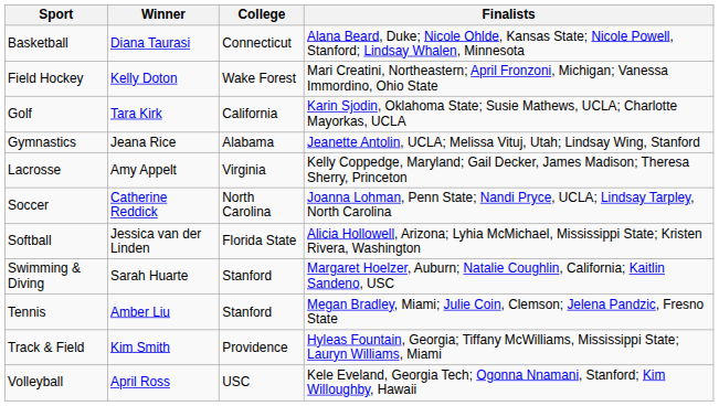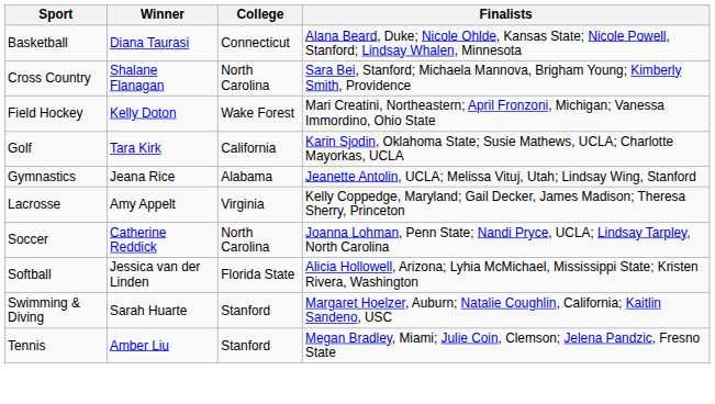+ row: Cross Country | Shalane Flanagan | North Carolina | Sara Bei, Stanford; Michaela Mannova, Brigham Young; Kimberly Smith, Providence
- row: Track & Field | Kim Smith | Providence | Hyleas Fountain, Georgia; Tiffany McWilliams, Mississippi State; Lauryn Williams, Miami
- row: Volleyball | April Ross | USC | Kele Eveland, Georgia Tech; Ogonna Nnamani, Stanford; Kim Willoughby, Hawaii
